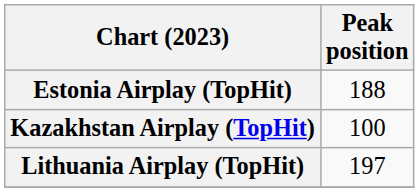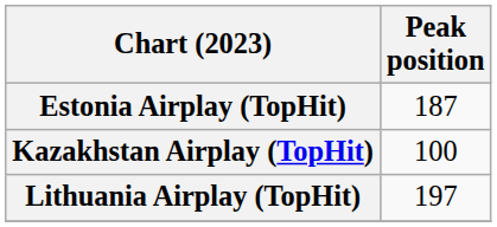Estonia Airplay (TopHit) | Peak position: 188 -> 187
